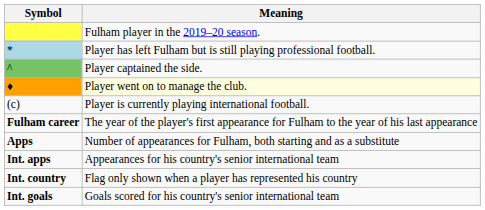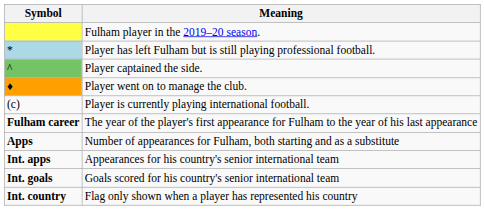♦ | Meaning: lightyellow background -> no background
rows swapped: Int. country <-> Int. goals
